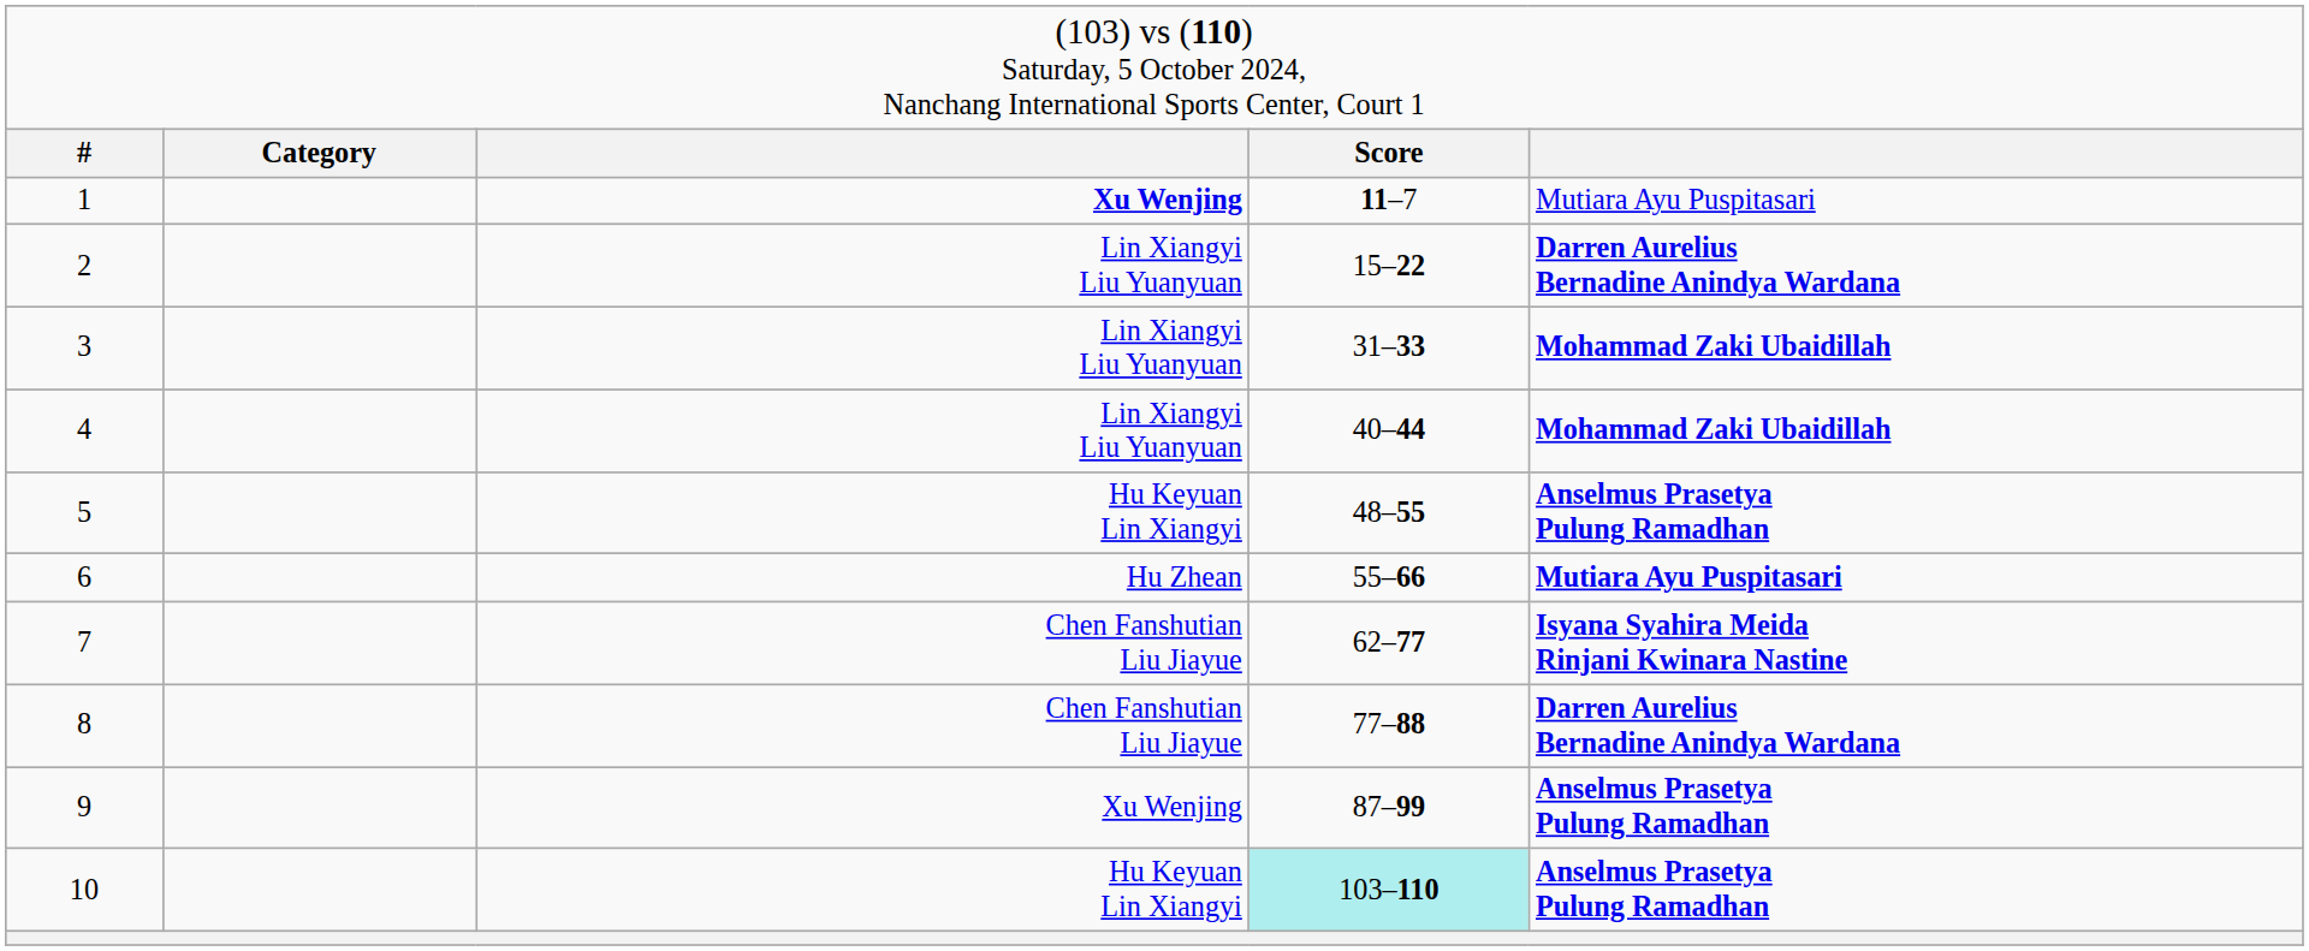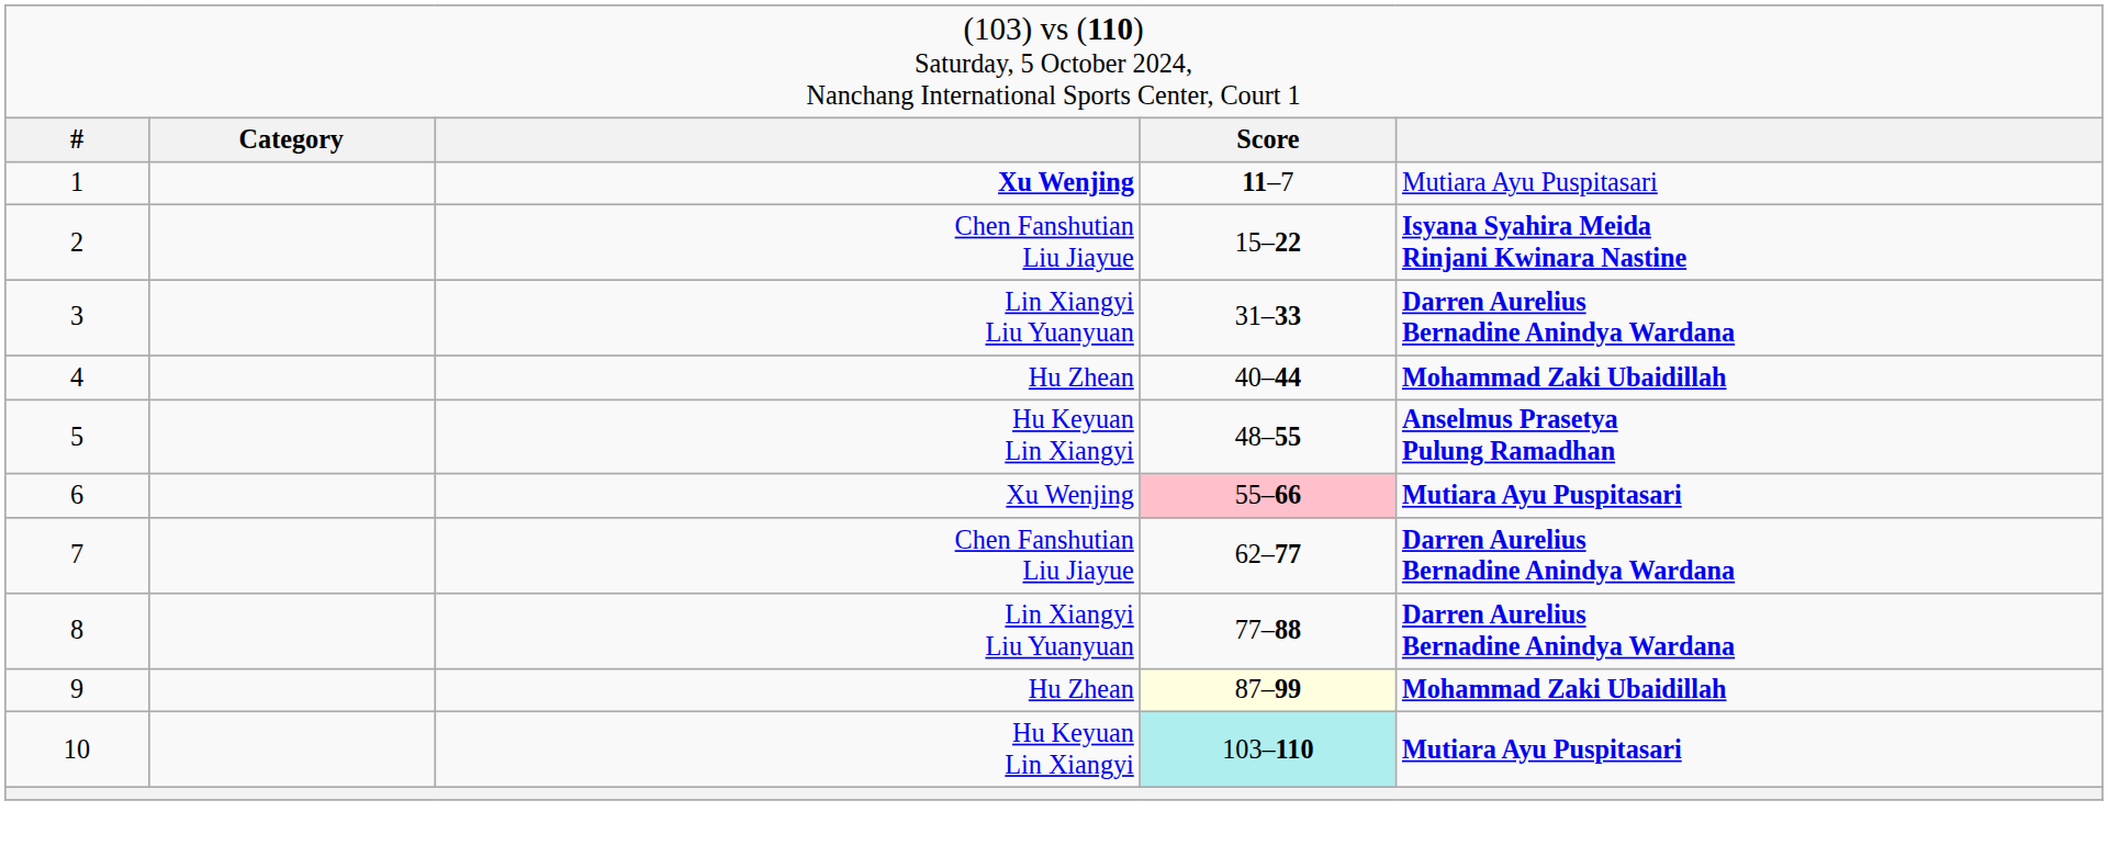2 | column 3: Lin Xiangyi Liu Yuanyuan -> Chen Fanshutian Liu Jiayue
2 | column 5: Darren Aurelius Bernadine Anindya Wardana -> Isyana Syahira Meida Rinjani Kwinara Nastine
3 | column 5: Mohammad Zaki Ubaidillah -> Darren Aurelius Bernadine Anindya Wardana
4 | column 3: Lin Xiangyi Liu Yuanyuan -> Hu Zhean
6 | column 3: Hu Zhean -> Xu Wenjing
6 | column 4: no background -> pink background
7 | column 5: Isyana Syahira Meida Rinjani Kwinara Nastine -> Darren Aurelius Bernadine Anindya Wardana
8 | column 3: Chen Fanshutian Liu Jiayue -> Lin Xiangyi Liu Yuanyuan
9 | column 3: Xu Wenjing -> Hu Zhean
9 | column 4: no background -> lightyellow background
9 | column 5: Anselmus Prasetya Pulung Ramadhan -> Mohammad Zaki Ubaidillah
10 | column 5: Anselmus Prasetya Pulung Ramadhan -> Mutiara Ayu Puspitasari
